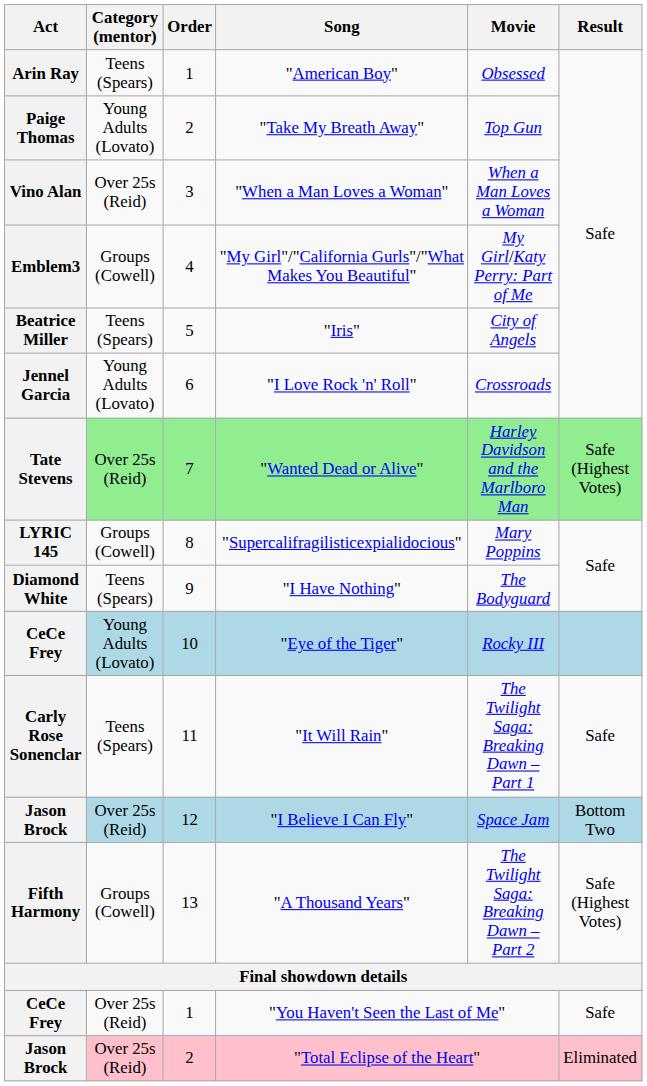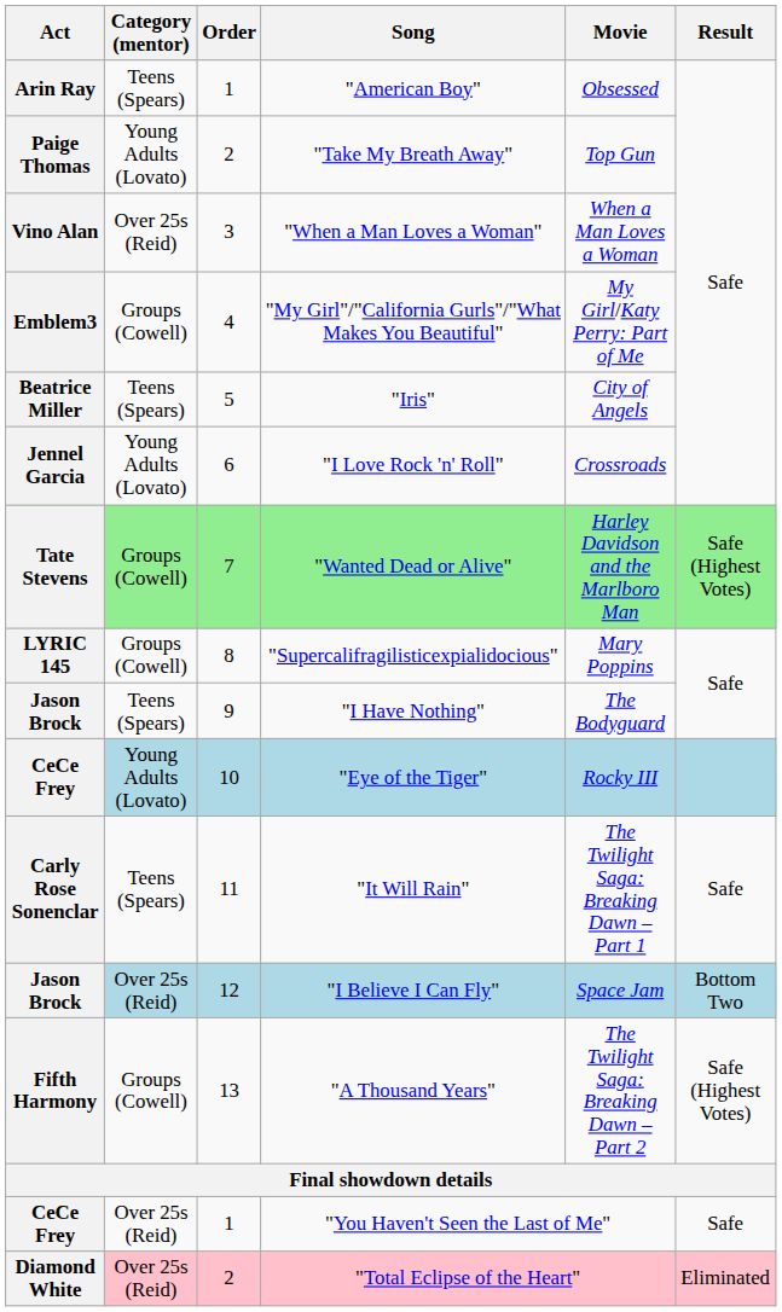"Wanted Dead or Alive" | Category (mentor): Over 25s (Reid) -> Groups (Cowell)
"I Have Nothing" | Act: Diamond White -> Jason Brock
"Total Eclipse of the Heart" | Act: Jason Brock -> Diamond White
